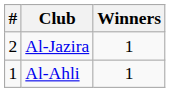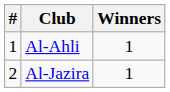rows swapped: Al-Ahli <-> Al-Jazira
